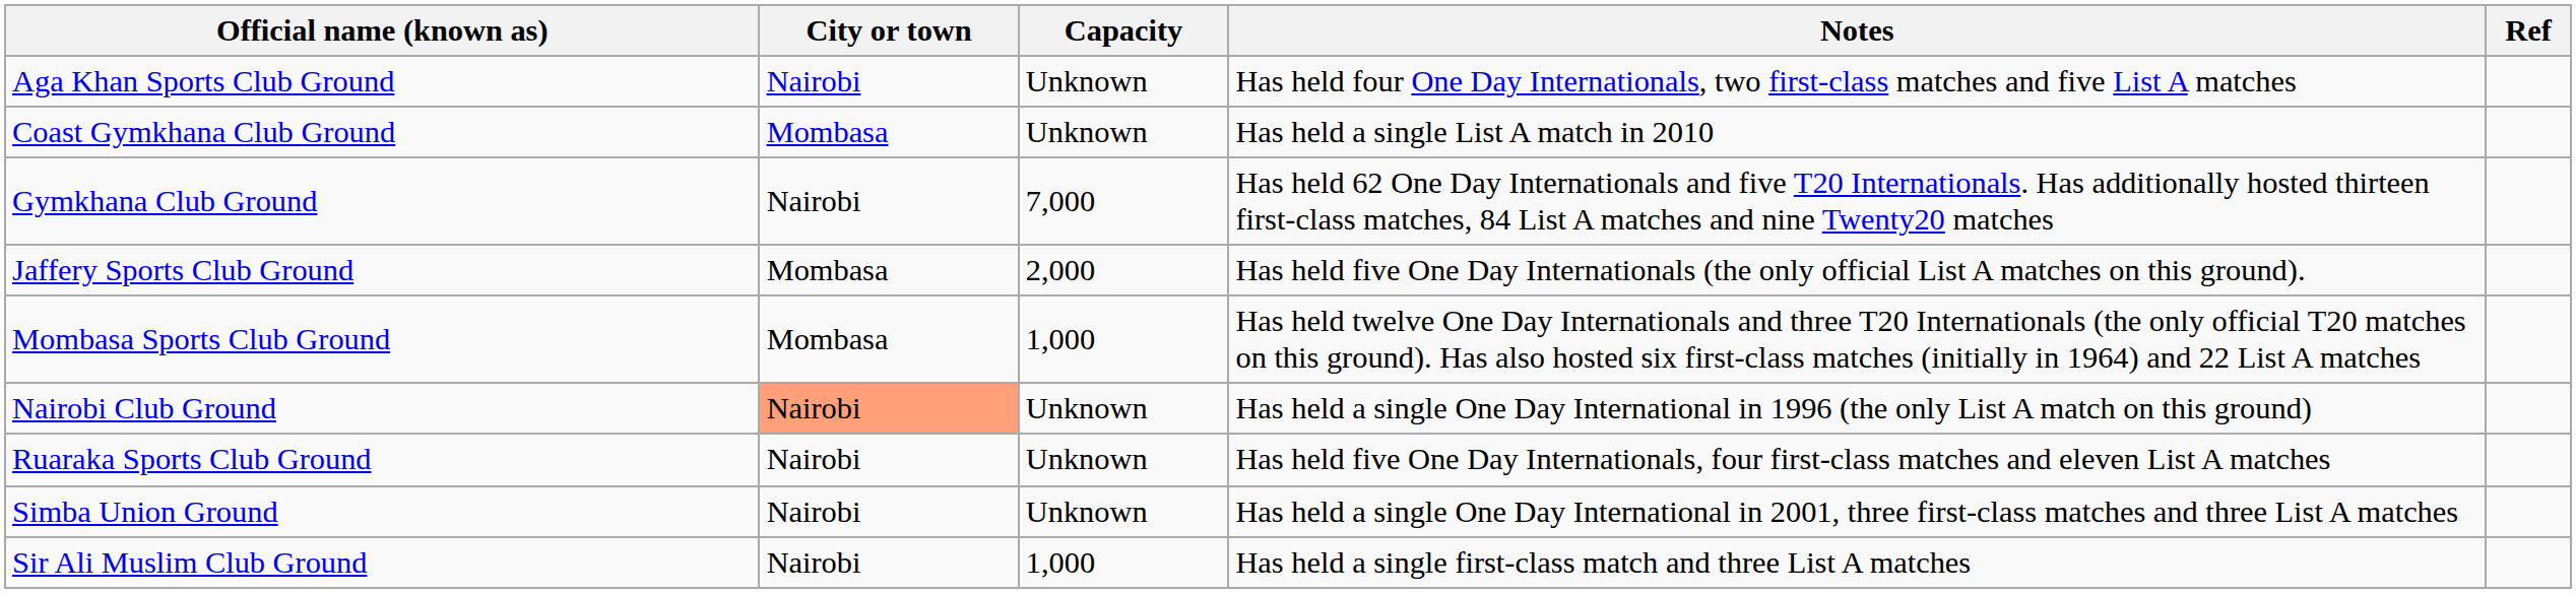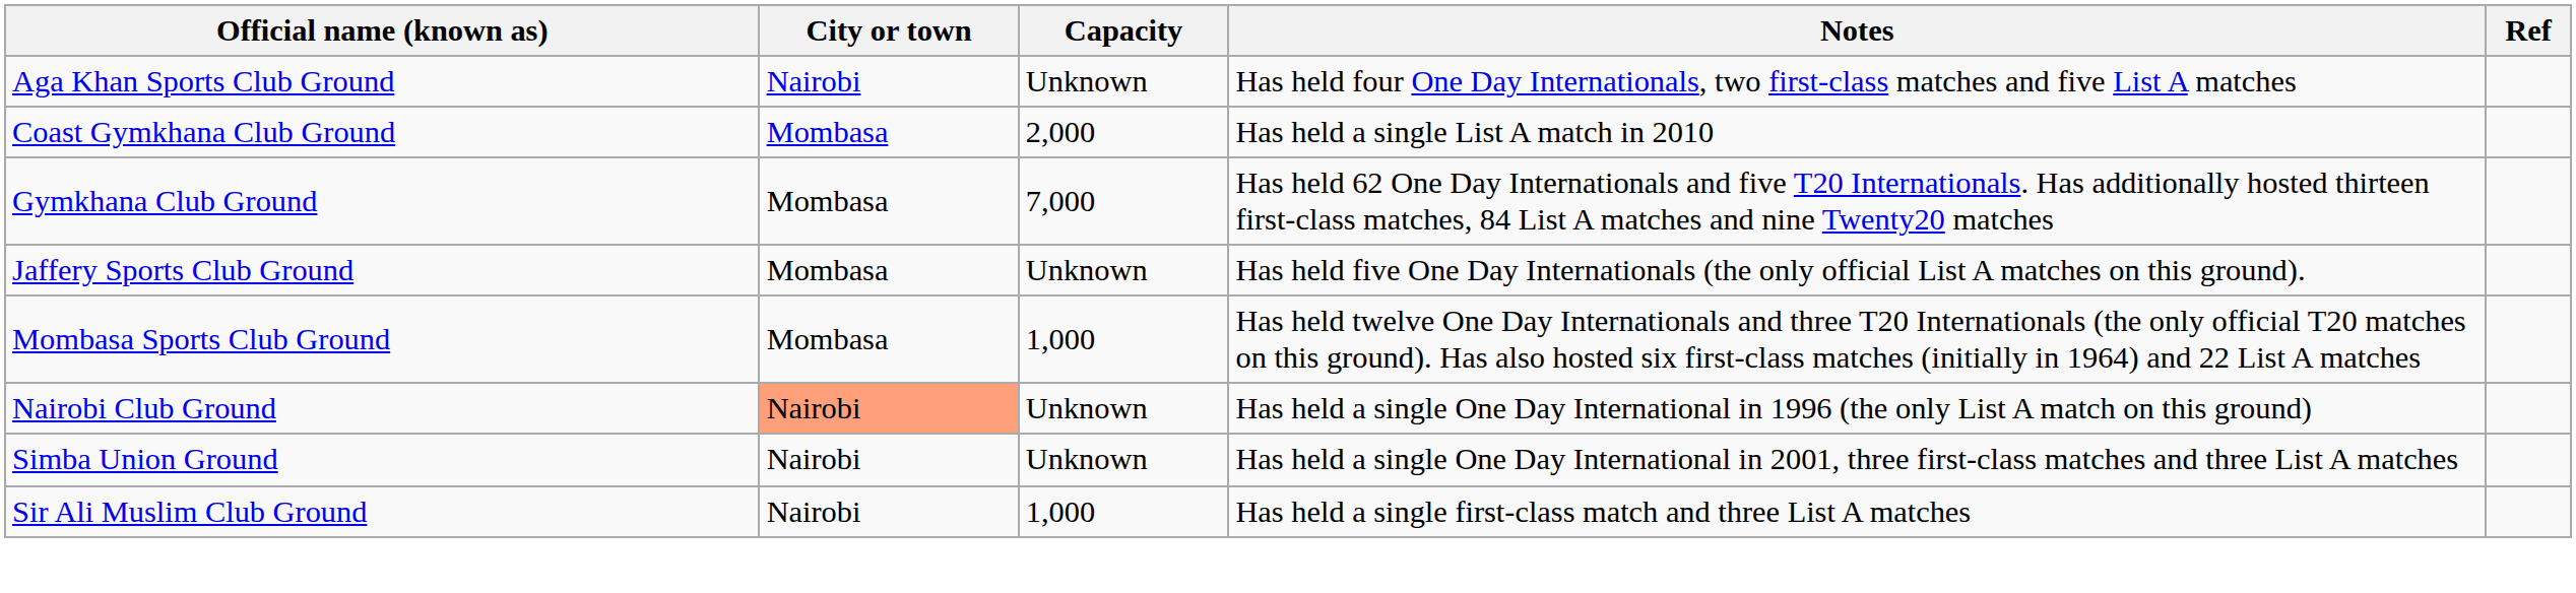Coast Gymkhana Club Ground | Capacity: Unknown -> 2,000
Gymkhana Club Ground | City or town: Nairobi -> Mombasa
Jaffery Sports Club Ground | Capacity: 2,000 -> Unknown
- row: Ruaraka Sports Club Ground | Nairobi | Unknown | Has held five One Day Internationals, four first-class matches and eleven List A matches
